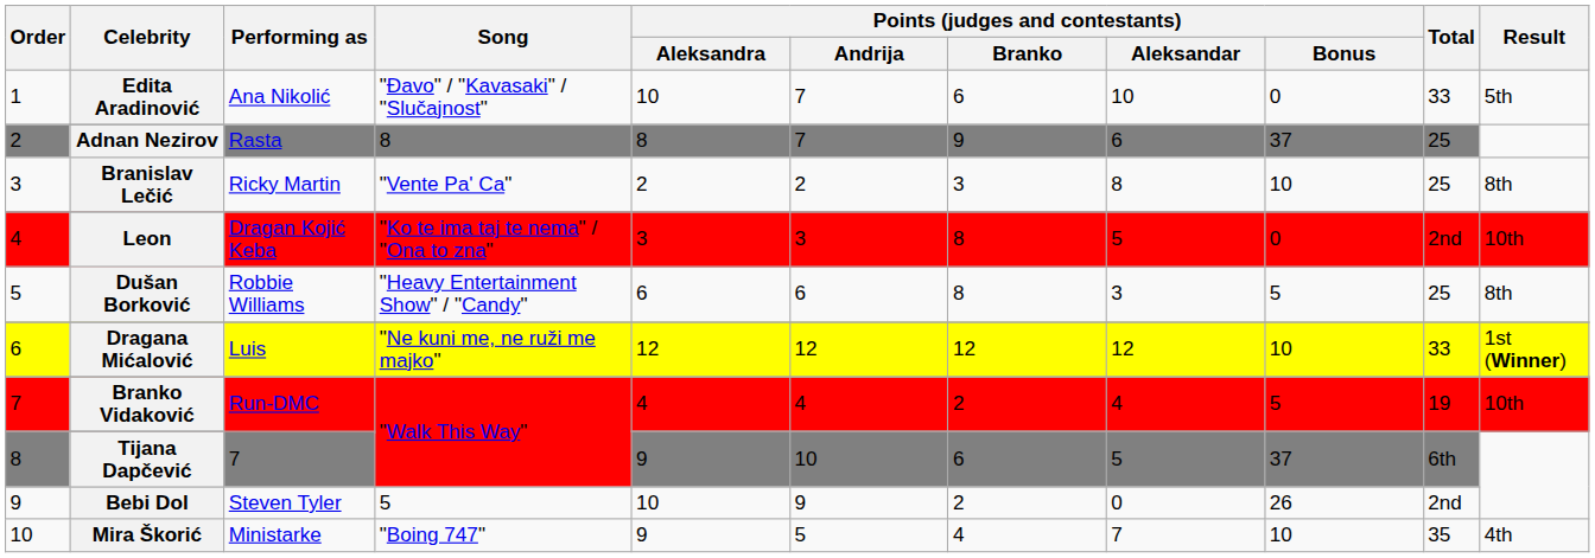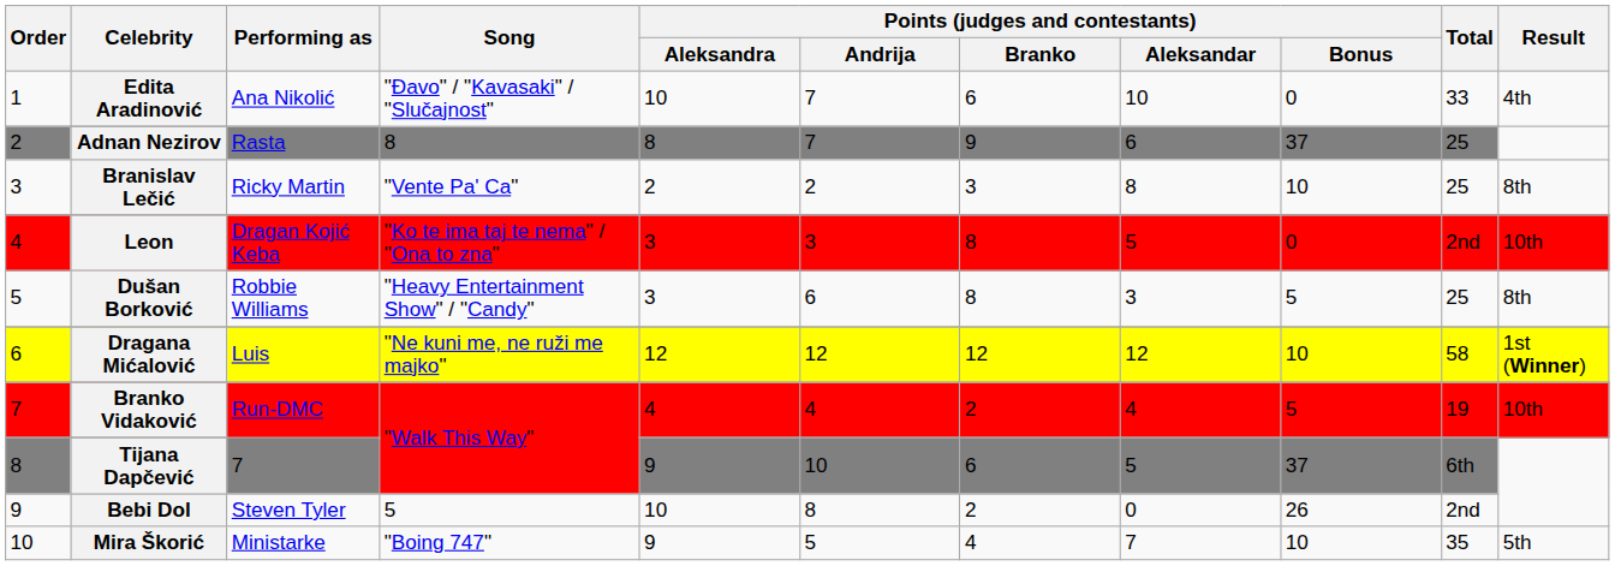Edita Aradinović | Result: 5th -> 4th
Dušan Borković | Points (judges and contestants) / Aleksandra: 6 -> 3
Dragana Mićalović | Total: 33 -> 58
Bebi Dol | Points (judges and contestants) / Andrija: 9 -> 8
Mira Škorić | Result: 4th -> 5th
